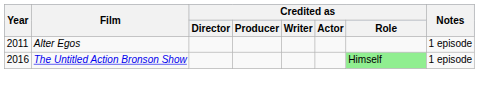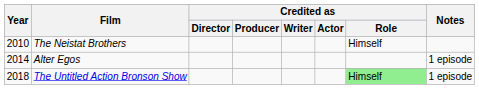+ row: 2010 | The Neistat Brothers | Himself
Alter Egos | Year: 2011 -> 2014
The Untitled Action Bronson Show | Year: 2016 -> 2018
